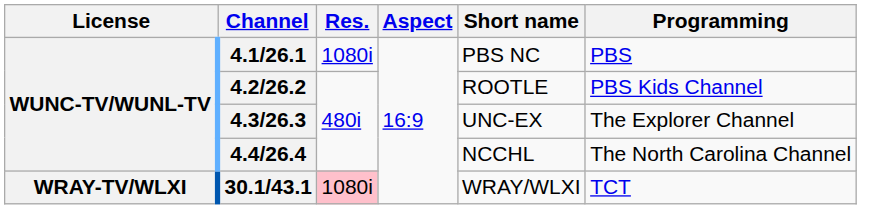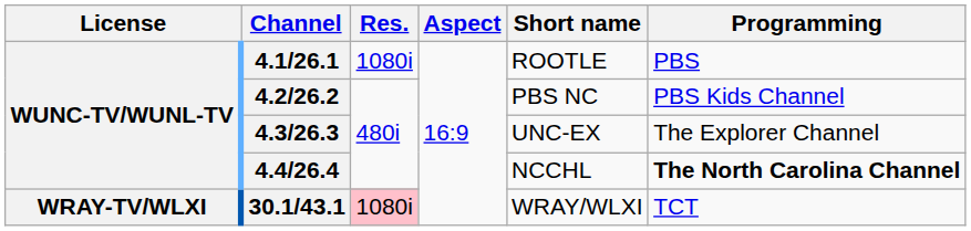4.1/26.1 | Short name: PBS NC -> ROOTLE
4.2/26.2 | Short name: ROOTLE -> PBS NC
4.4/26.4 | Programming: normal -> bold
